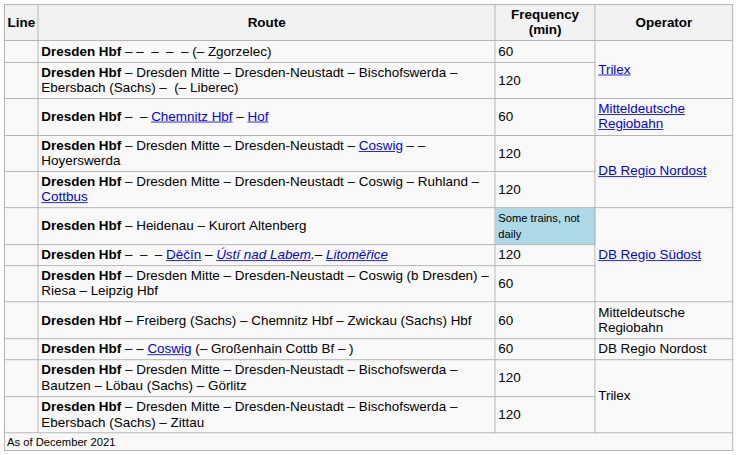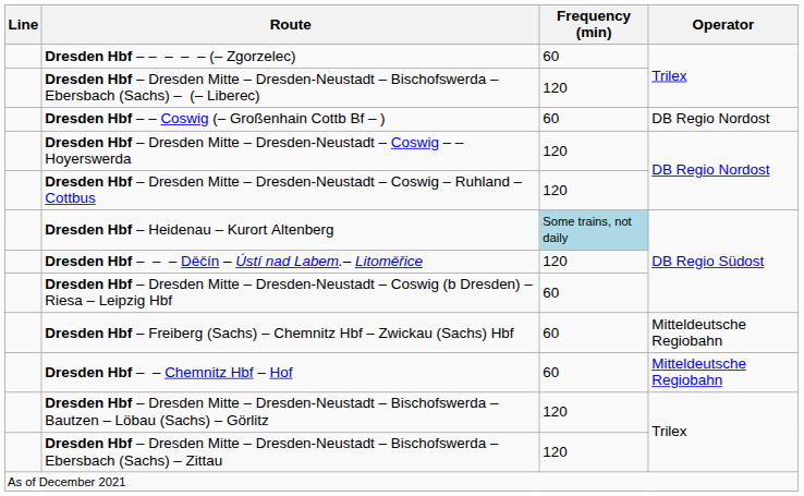rows swapped: Dresden Hbf – – Chemnitz Hbf – Hof <-> Dresden Hbf – – Coswig (– Großenhain Cottb Bf – )
